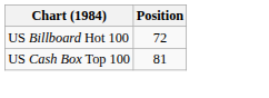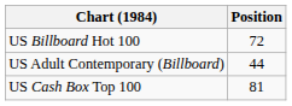+ row: US Adult Contemporary (Billboard) | 44
